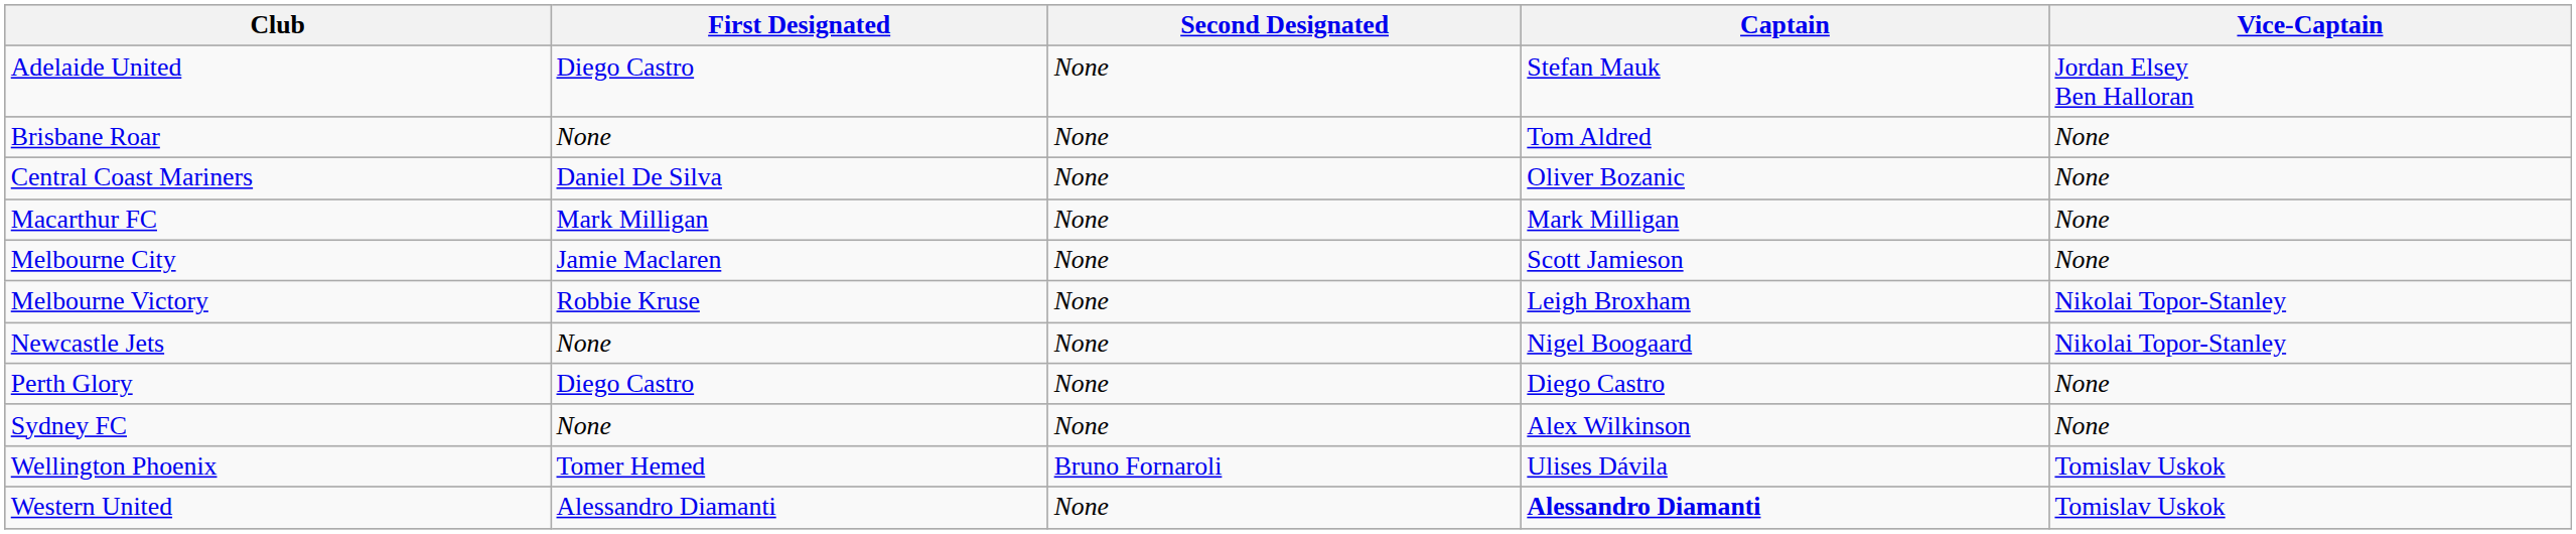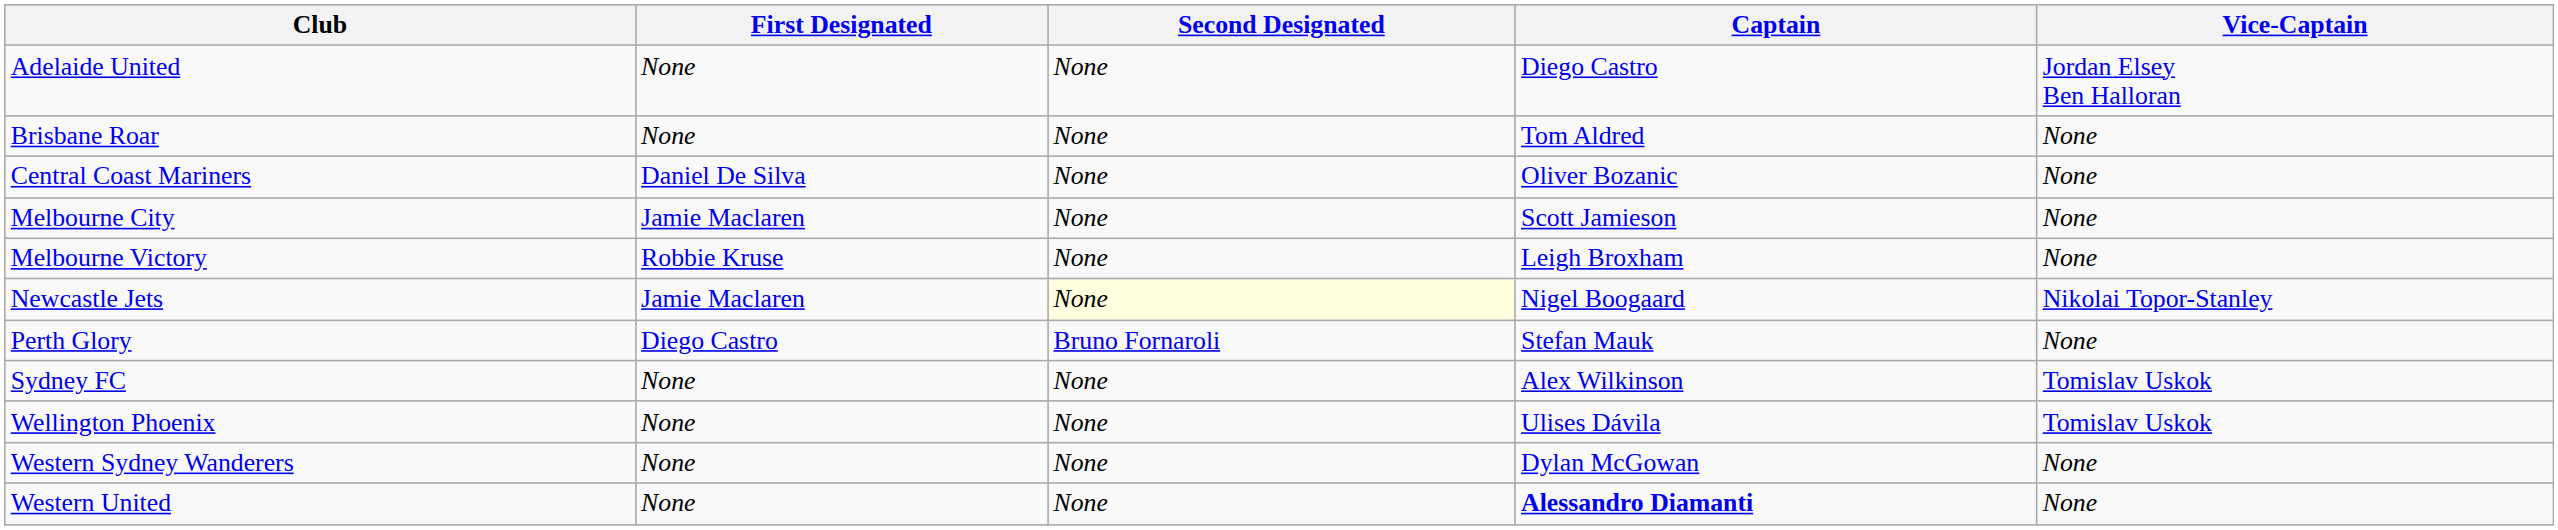Adelaide United | First Designated: Diego Castro -> None
Adelaide United | Captain: Stefan Mauk -> Diego Castro
- row: Macarthur FC | Mark Milligan | None | Mark Milligan | None
Melbourne Victory | Vice-Captain: Nikolai Topor-Stanley -> None
Newcastle Jets | First Designated: None -> Jamie Maclaren
Newcastle Jets | Second Designated: no background -> lightyellow background
Perth Glory | Second Designated: None -> Bruno Fornaroli
Perth Glory | Captain: Diego Castro -> Stefan Mauk
Sydney FC | Vice-Captain: None -> Tomislav Uskok
Wellington Phoenix | First Designated: Tomer Hemed -> None
Wellington Phoenix | Second Designated: Bruno Fornaroli -> None
+ row: Western Sydney Wanderers | None | None | Dylan McGowan | None
Western United | First Designated: Alessandro Diamanti -> None
Western United | Vice-Captain: Tomislav Uskok -> None
